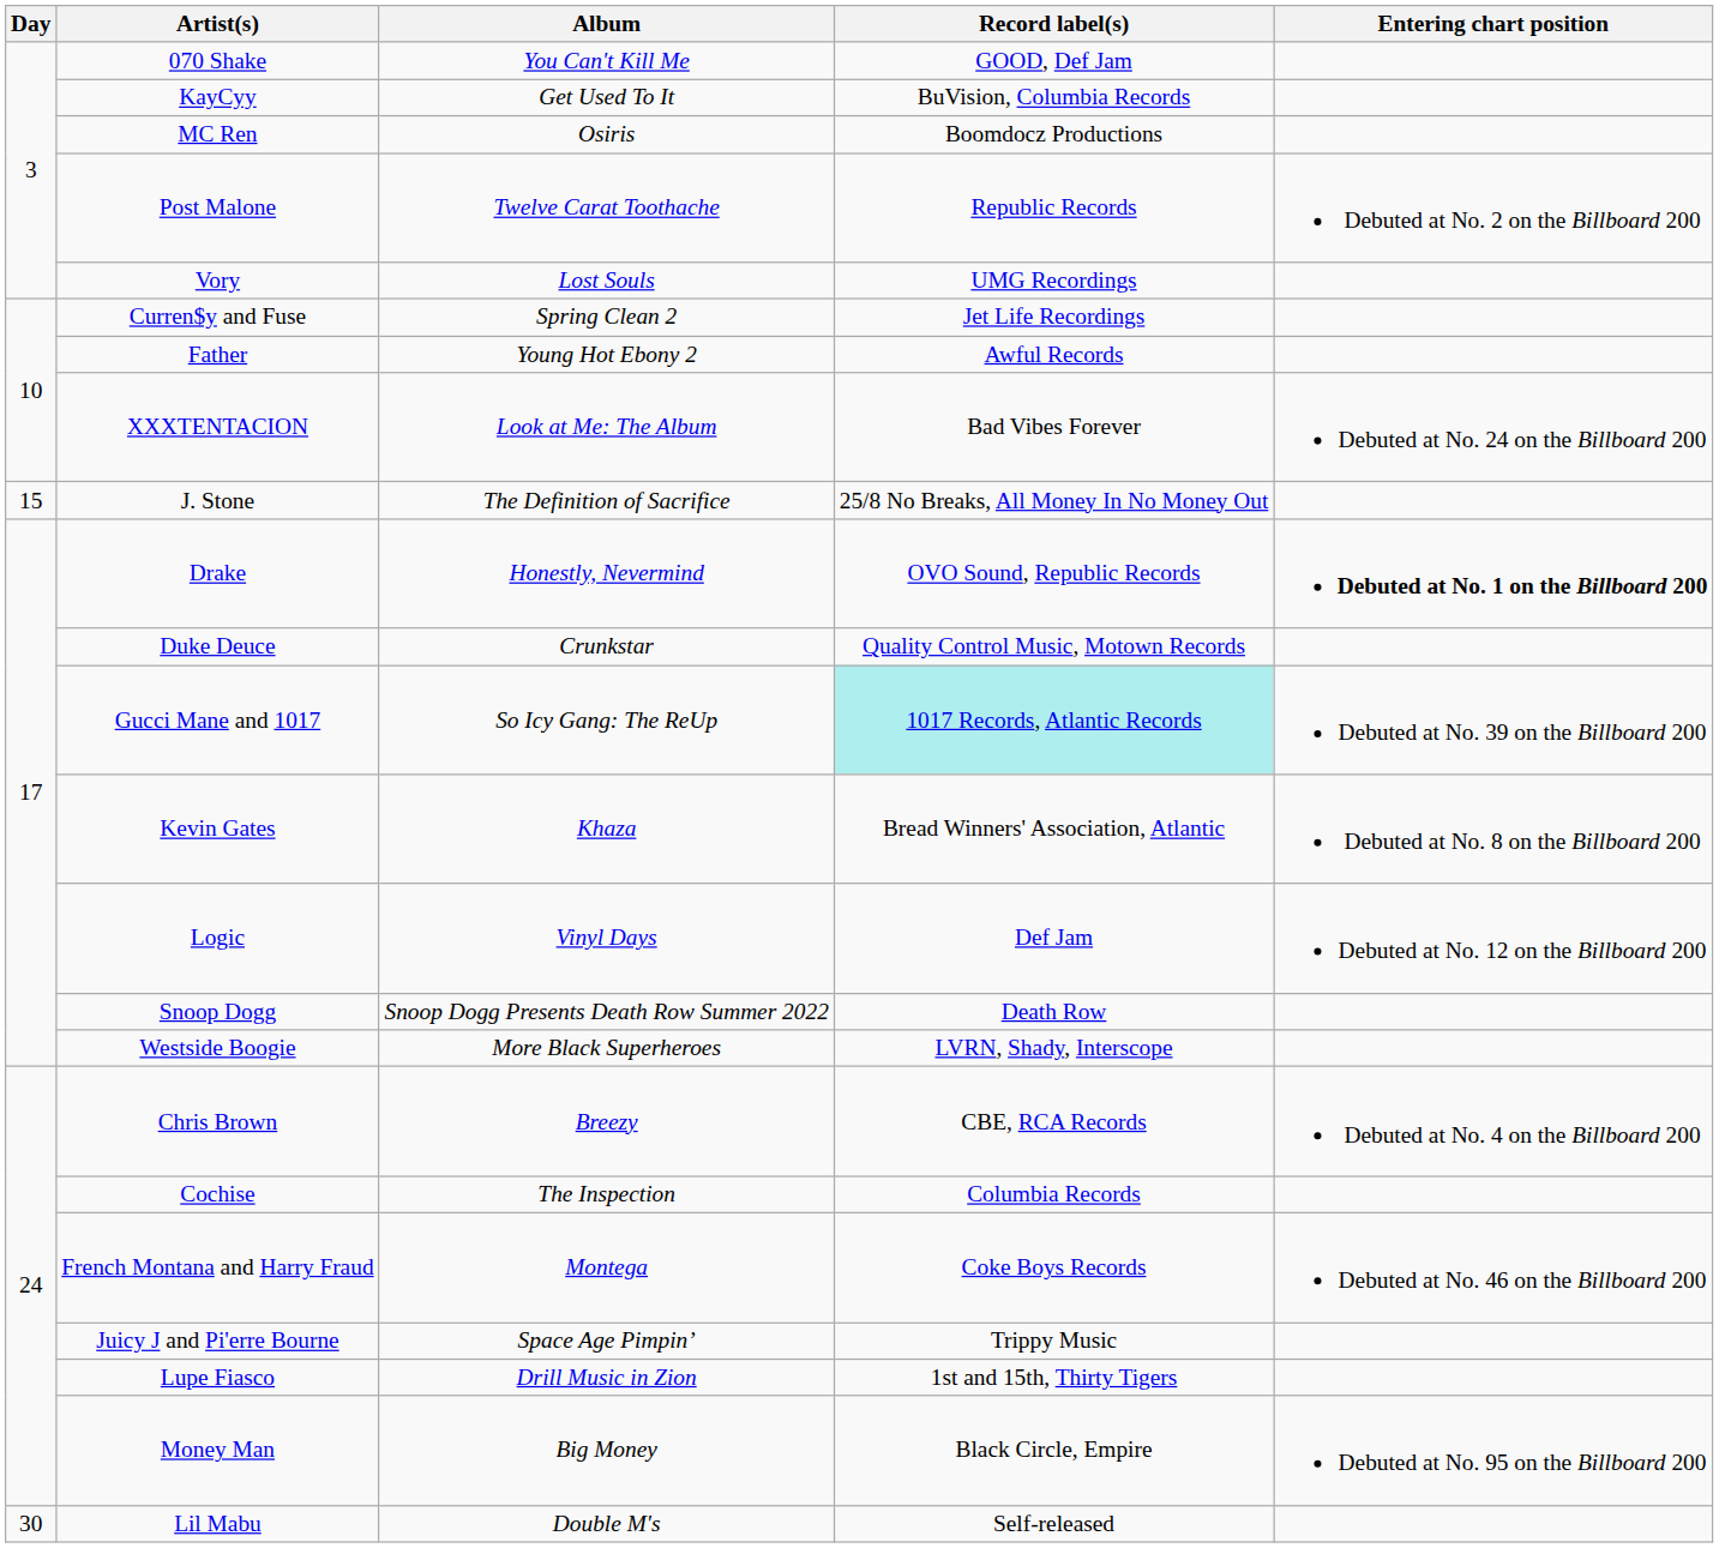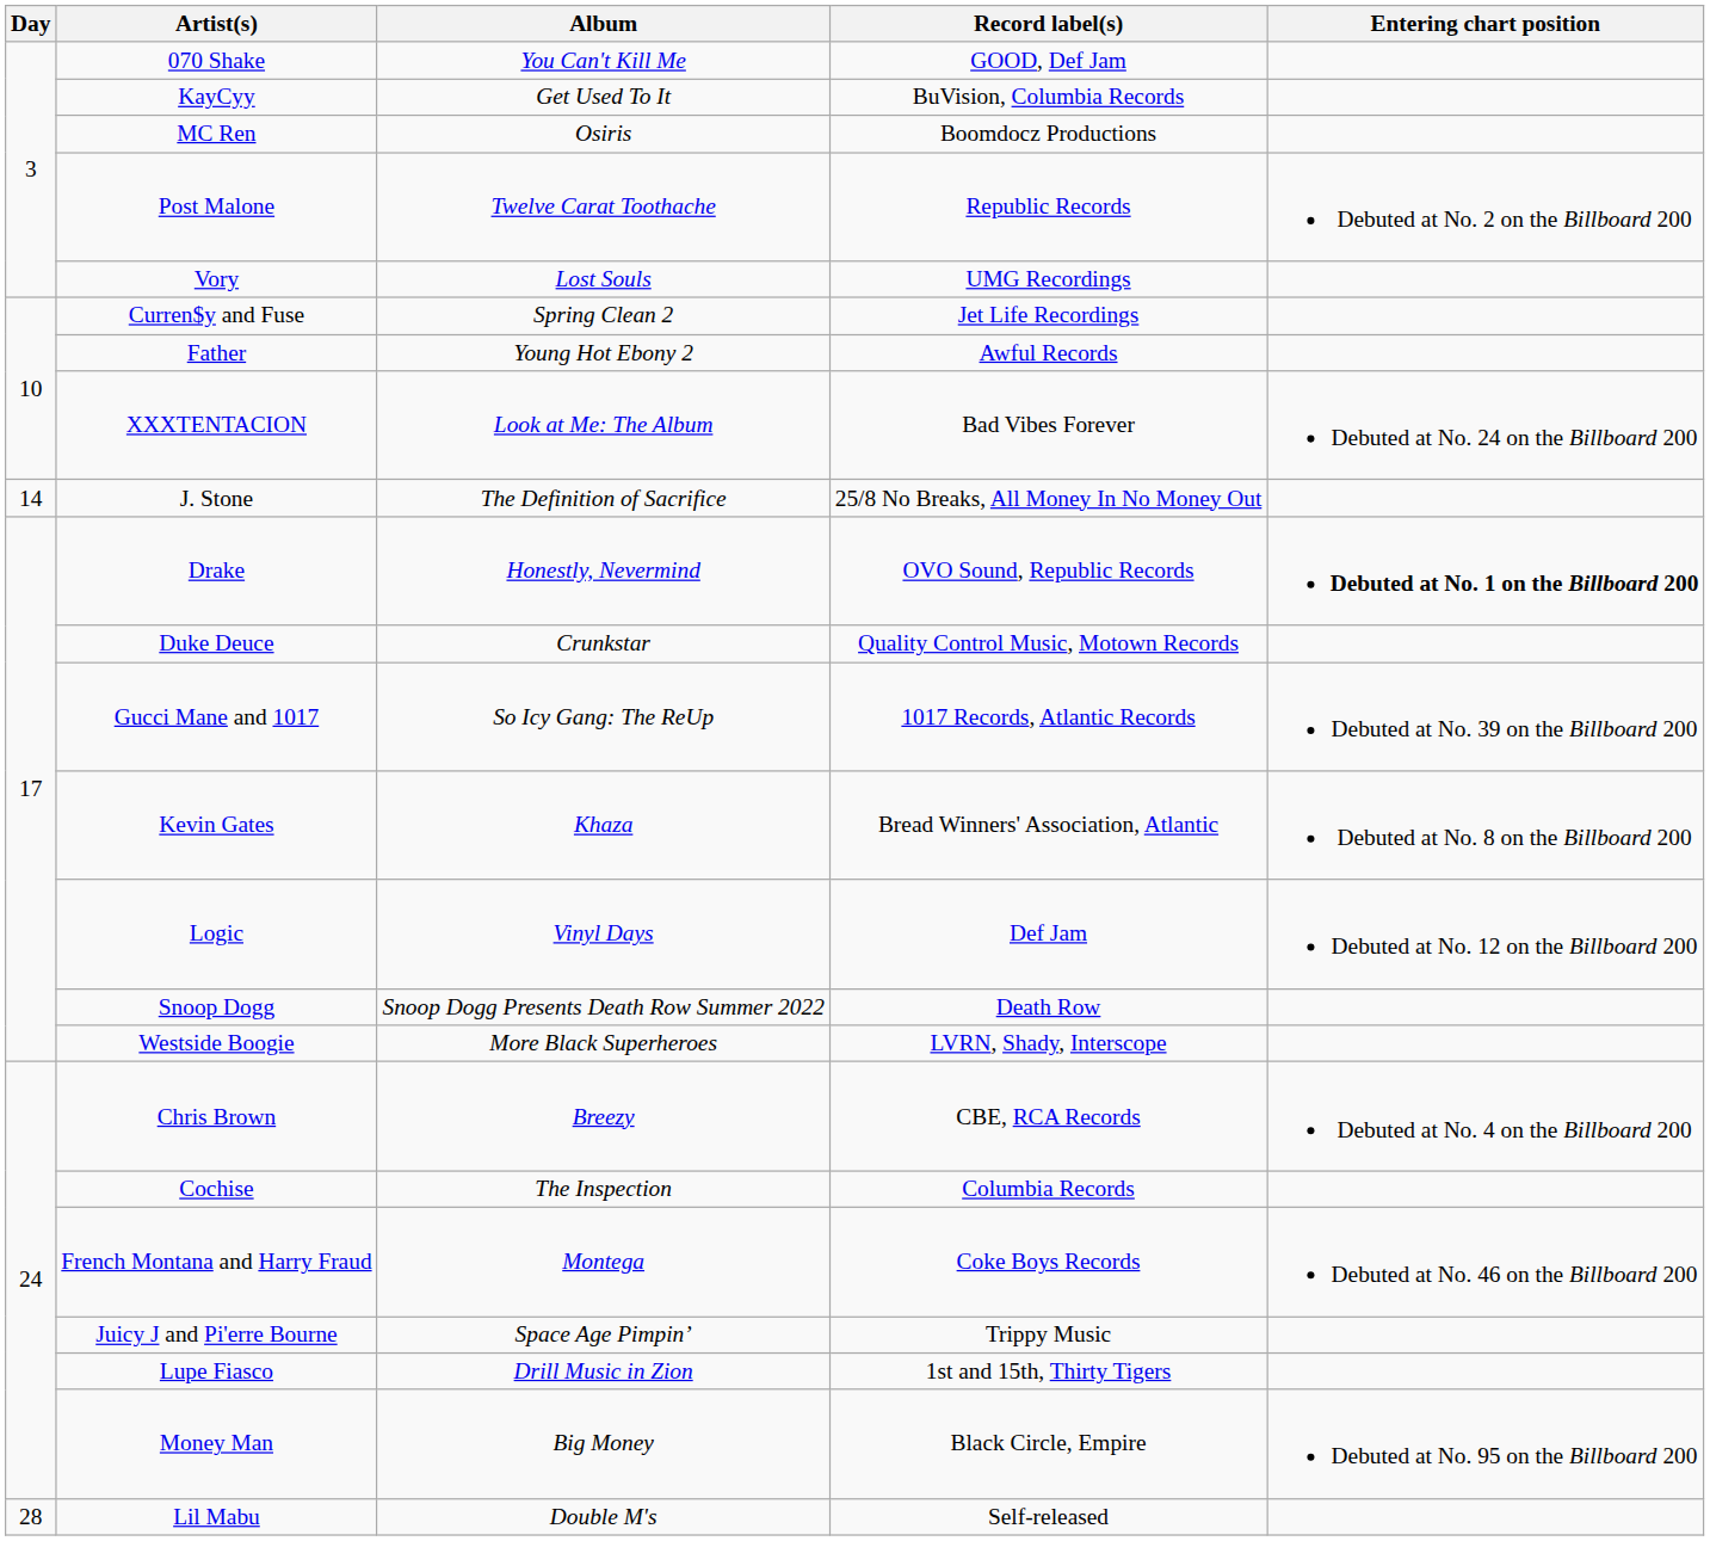J. Stone | Day: 15 -> 14
Gucci Mane and 1017 | Record label(s): paleturquoise background -> no background
Lil Mabu | Day: 30 -> 28
